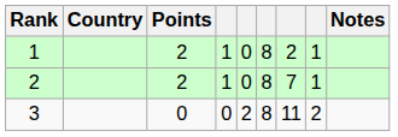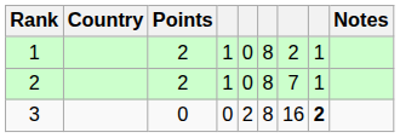3 | column 7: 11 -> 16
3 | column 8: normal -> bold
